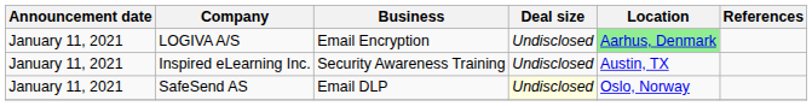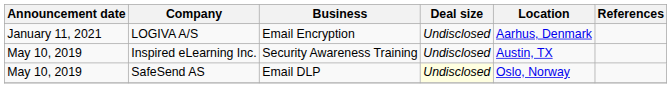LOGIVA A/S | Location: lightgreen background -> no background
Inspired eLearning Inc. | Announcement date: January 11, 2021 -> May 10, 2019
SafeSend AS | Announcement date: January 11, 2021 -> May 10, 2019
